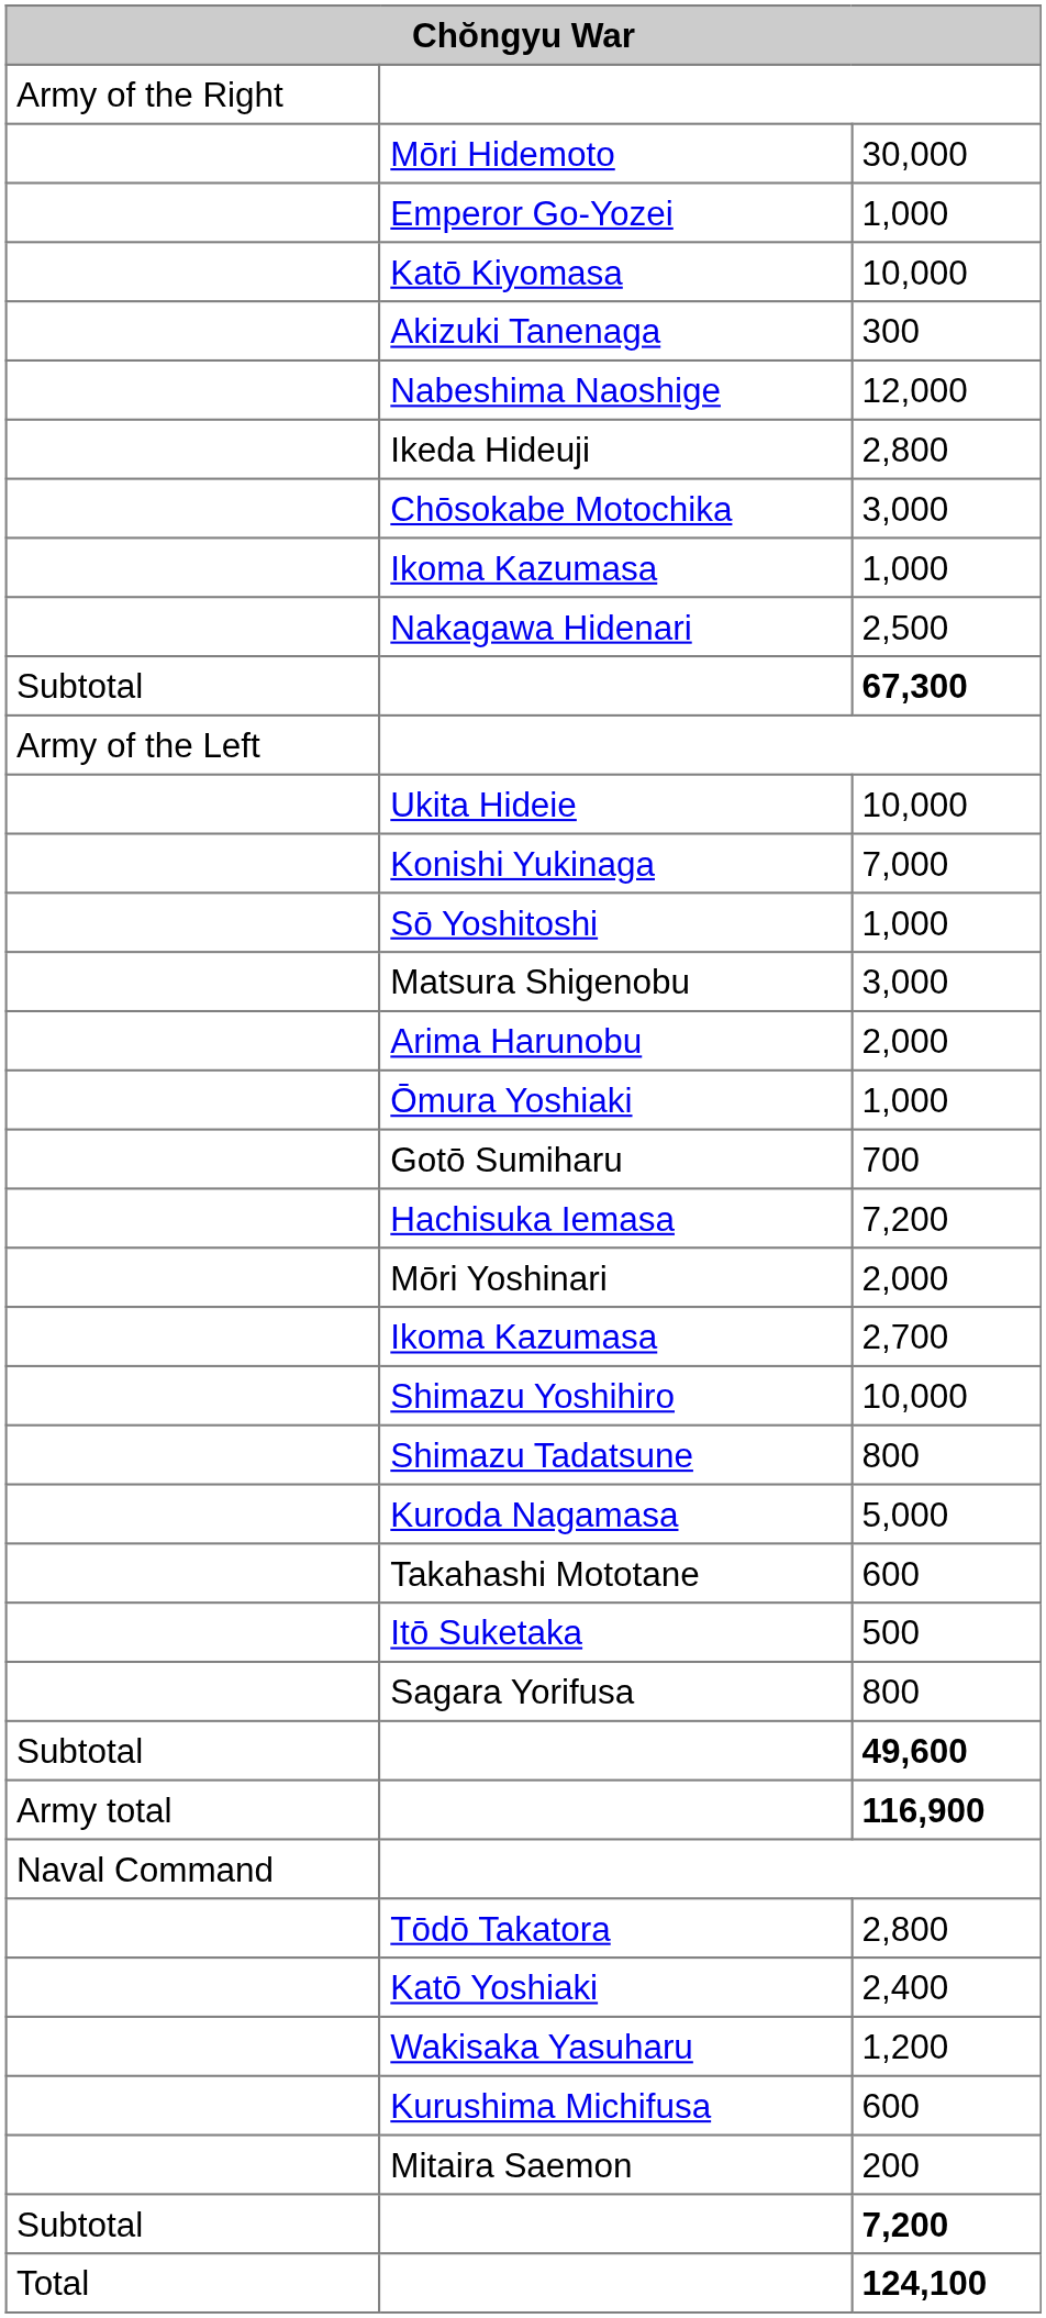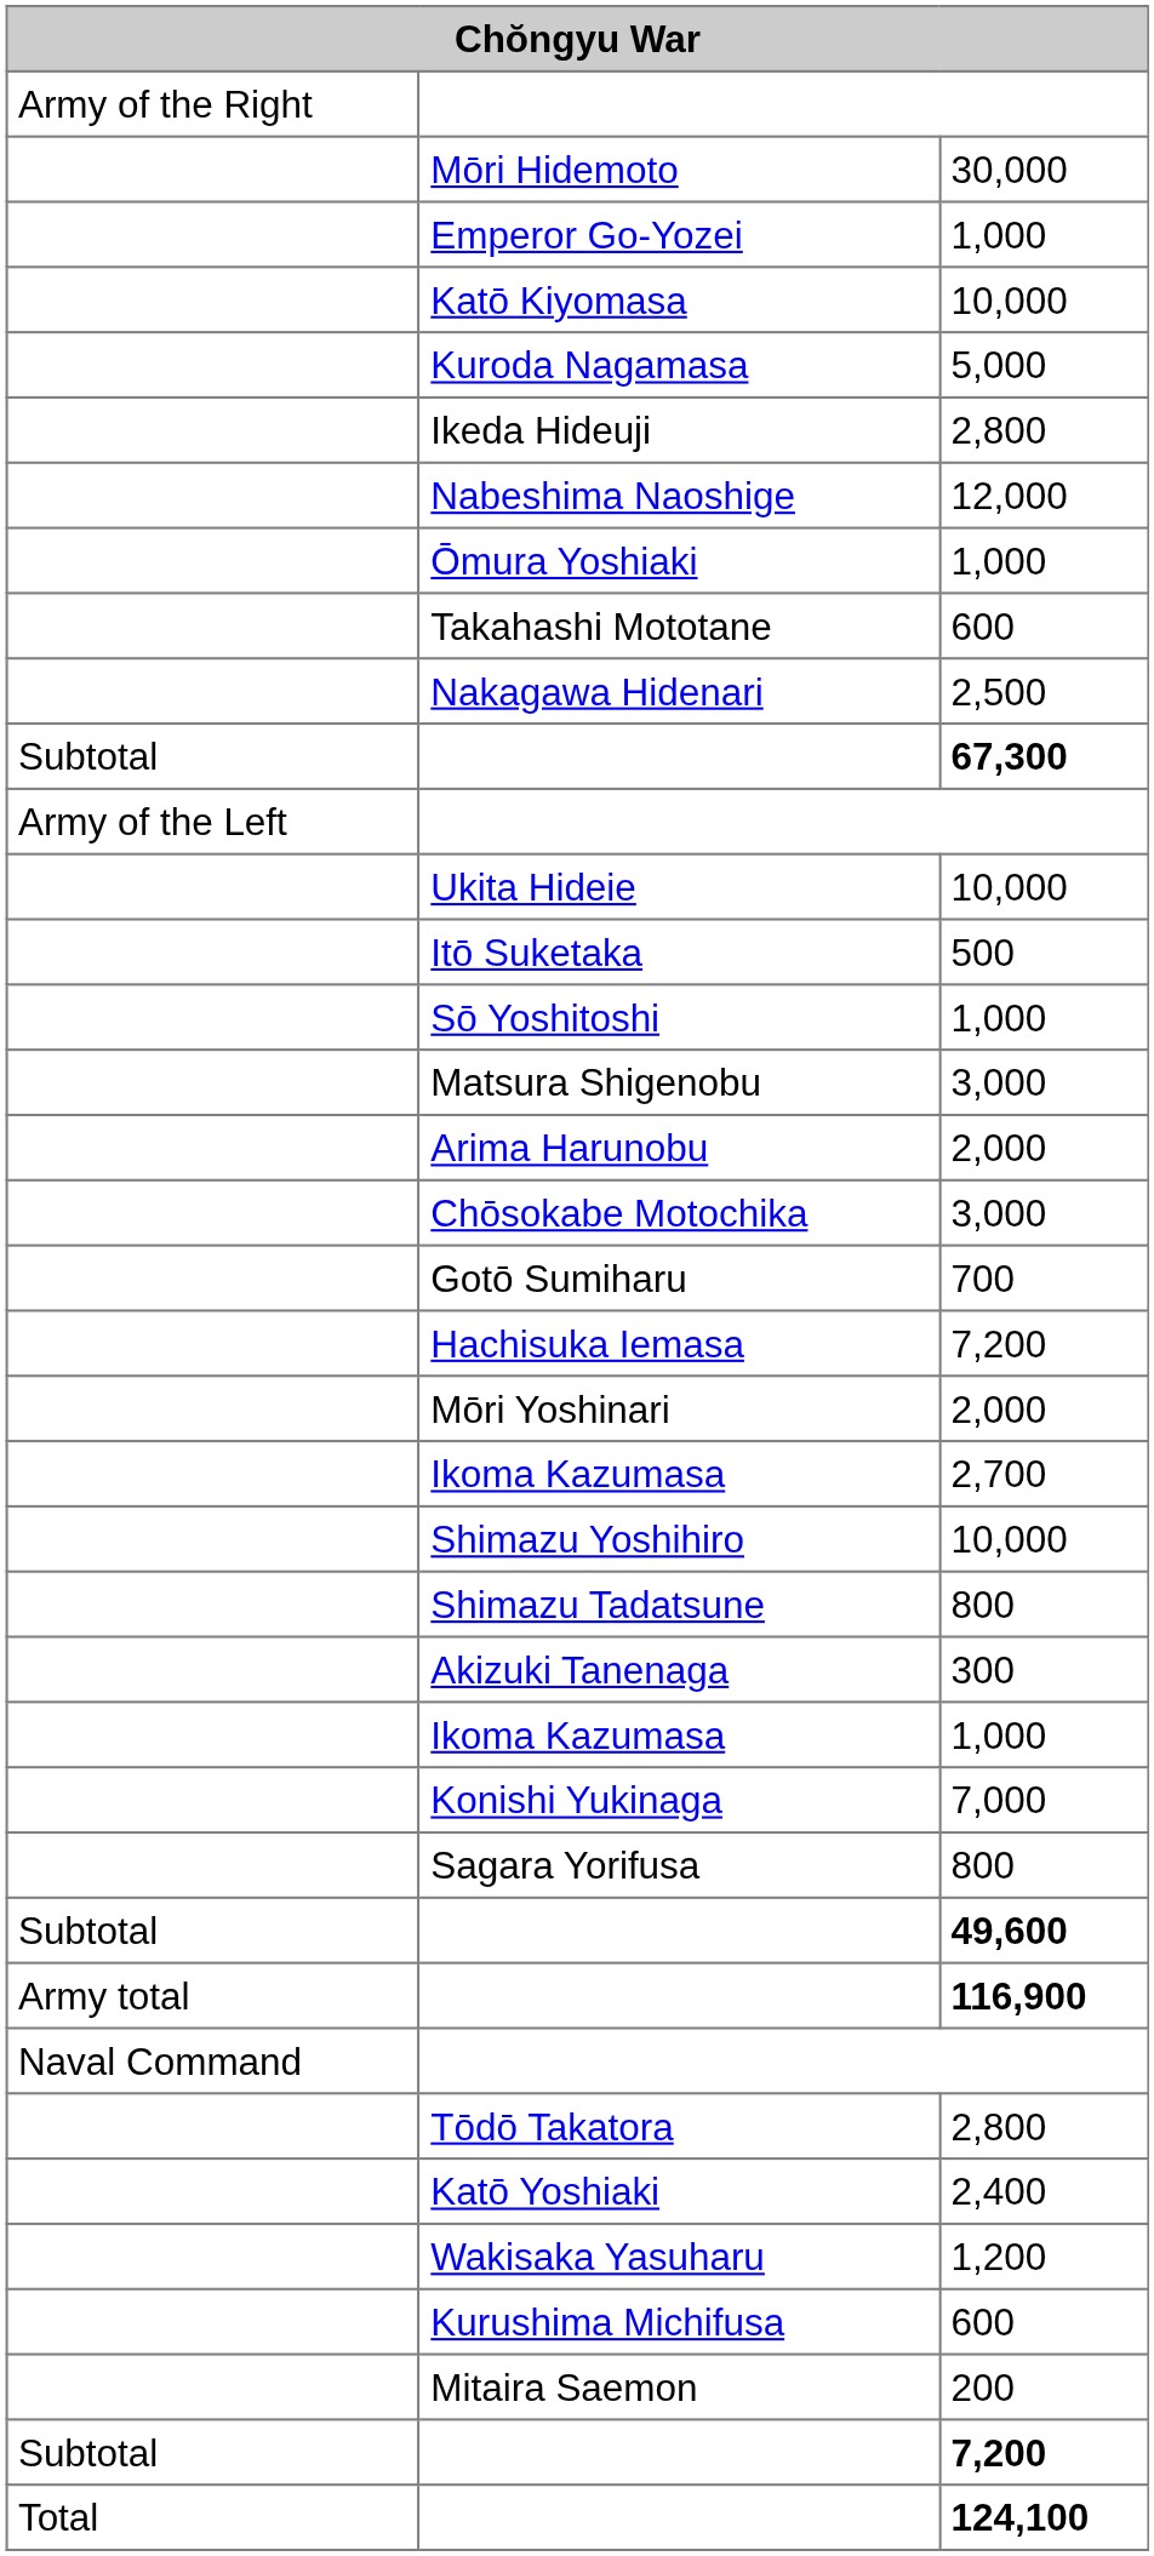rows swapped: Kuroda Nagamasa <-> Akizuki Tanenaga
rows swapped: Nabeshima Naoshige <-> Ikeda Hideuji
rows swapped: Chōsokabe Motochika <-> Ōmura Yoshiaki
rows swapped: Ikoma Kazumasa / 1,000 <-> Takahashi Mototane
rows swapped: Konishi Yukinaga <-> Itō Suketaka
